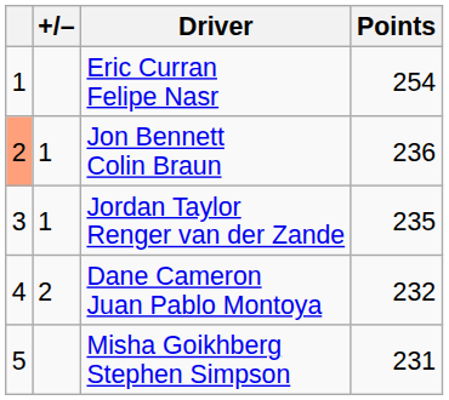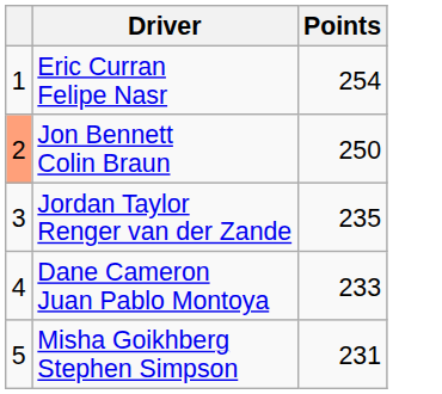- column: +/– | 1 | 1 | 2
Jon Bennett Colin Braun | Points: 236 -> 250
Dane Cameron Juan Pablo Montoya | Points: 232 -> 233
